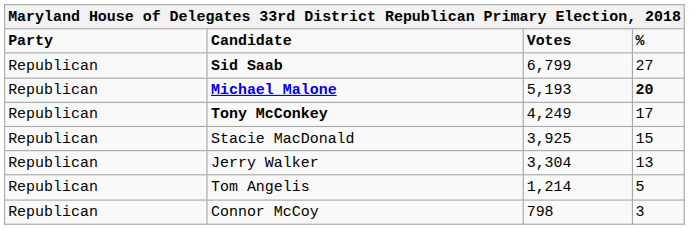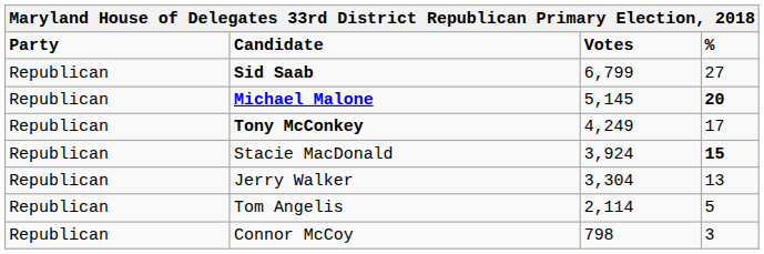Michael Malone | Votes: 5,193 -> 5,145
Stacie MacDonald | Votes: 3,925 -> 3,924
Stacie MacDonald | %: normal -> bold
Tom Angelis | Votes: 1,214 -> 2,114
